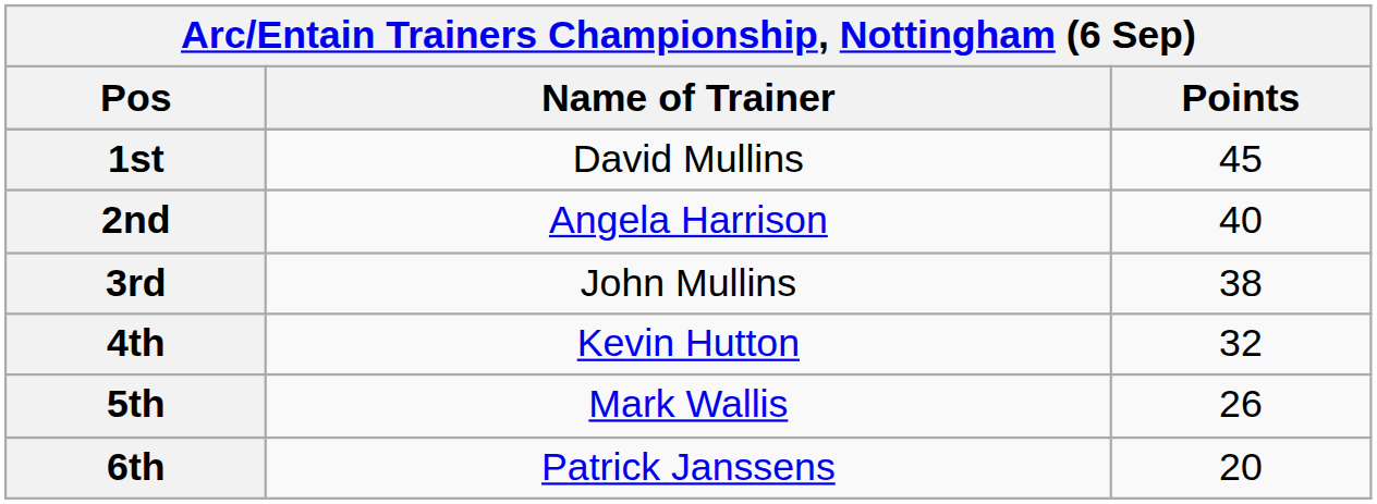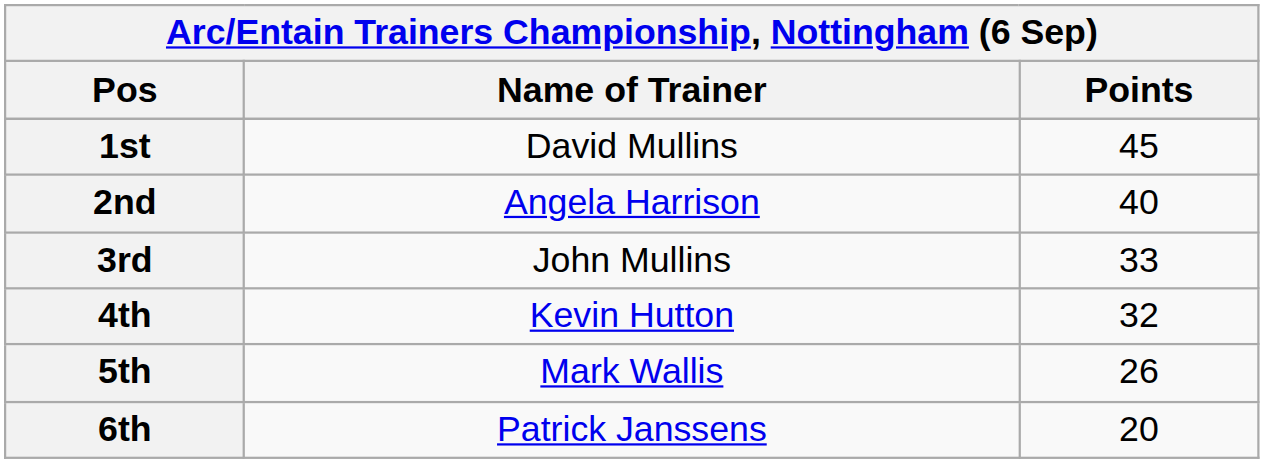3rd | Points: 38 -> 33
